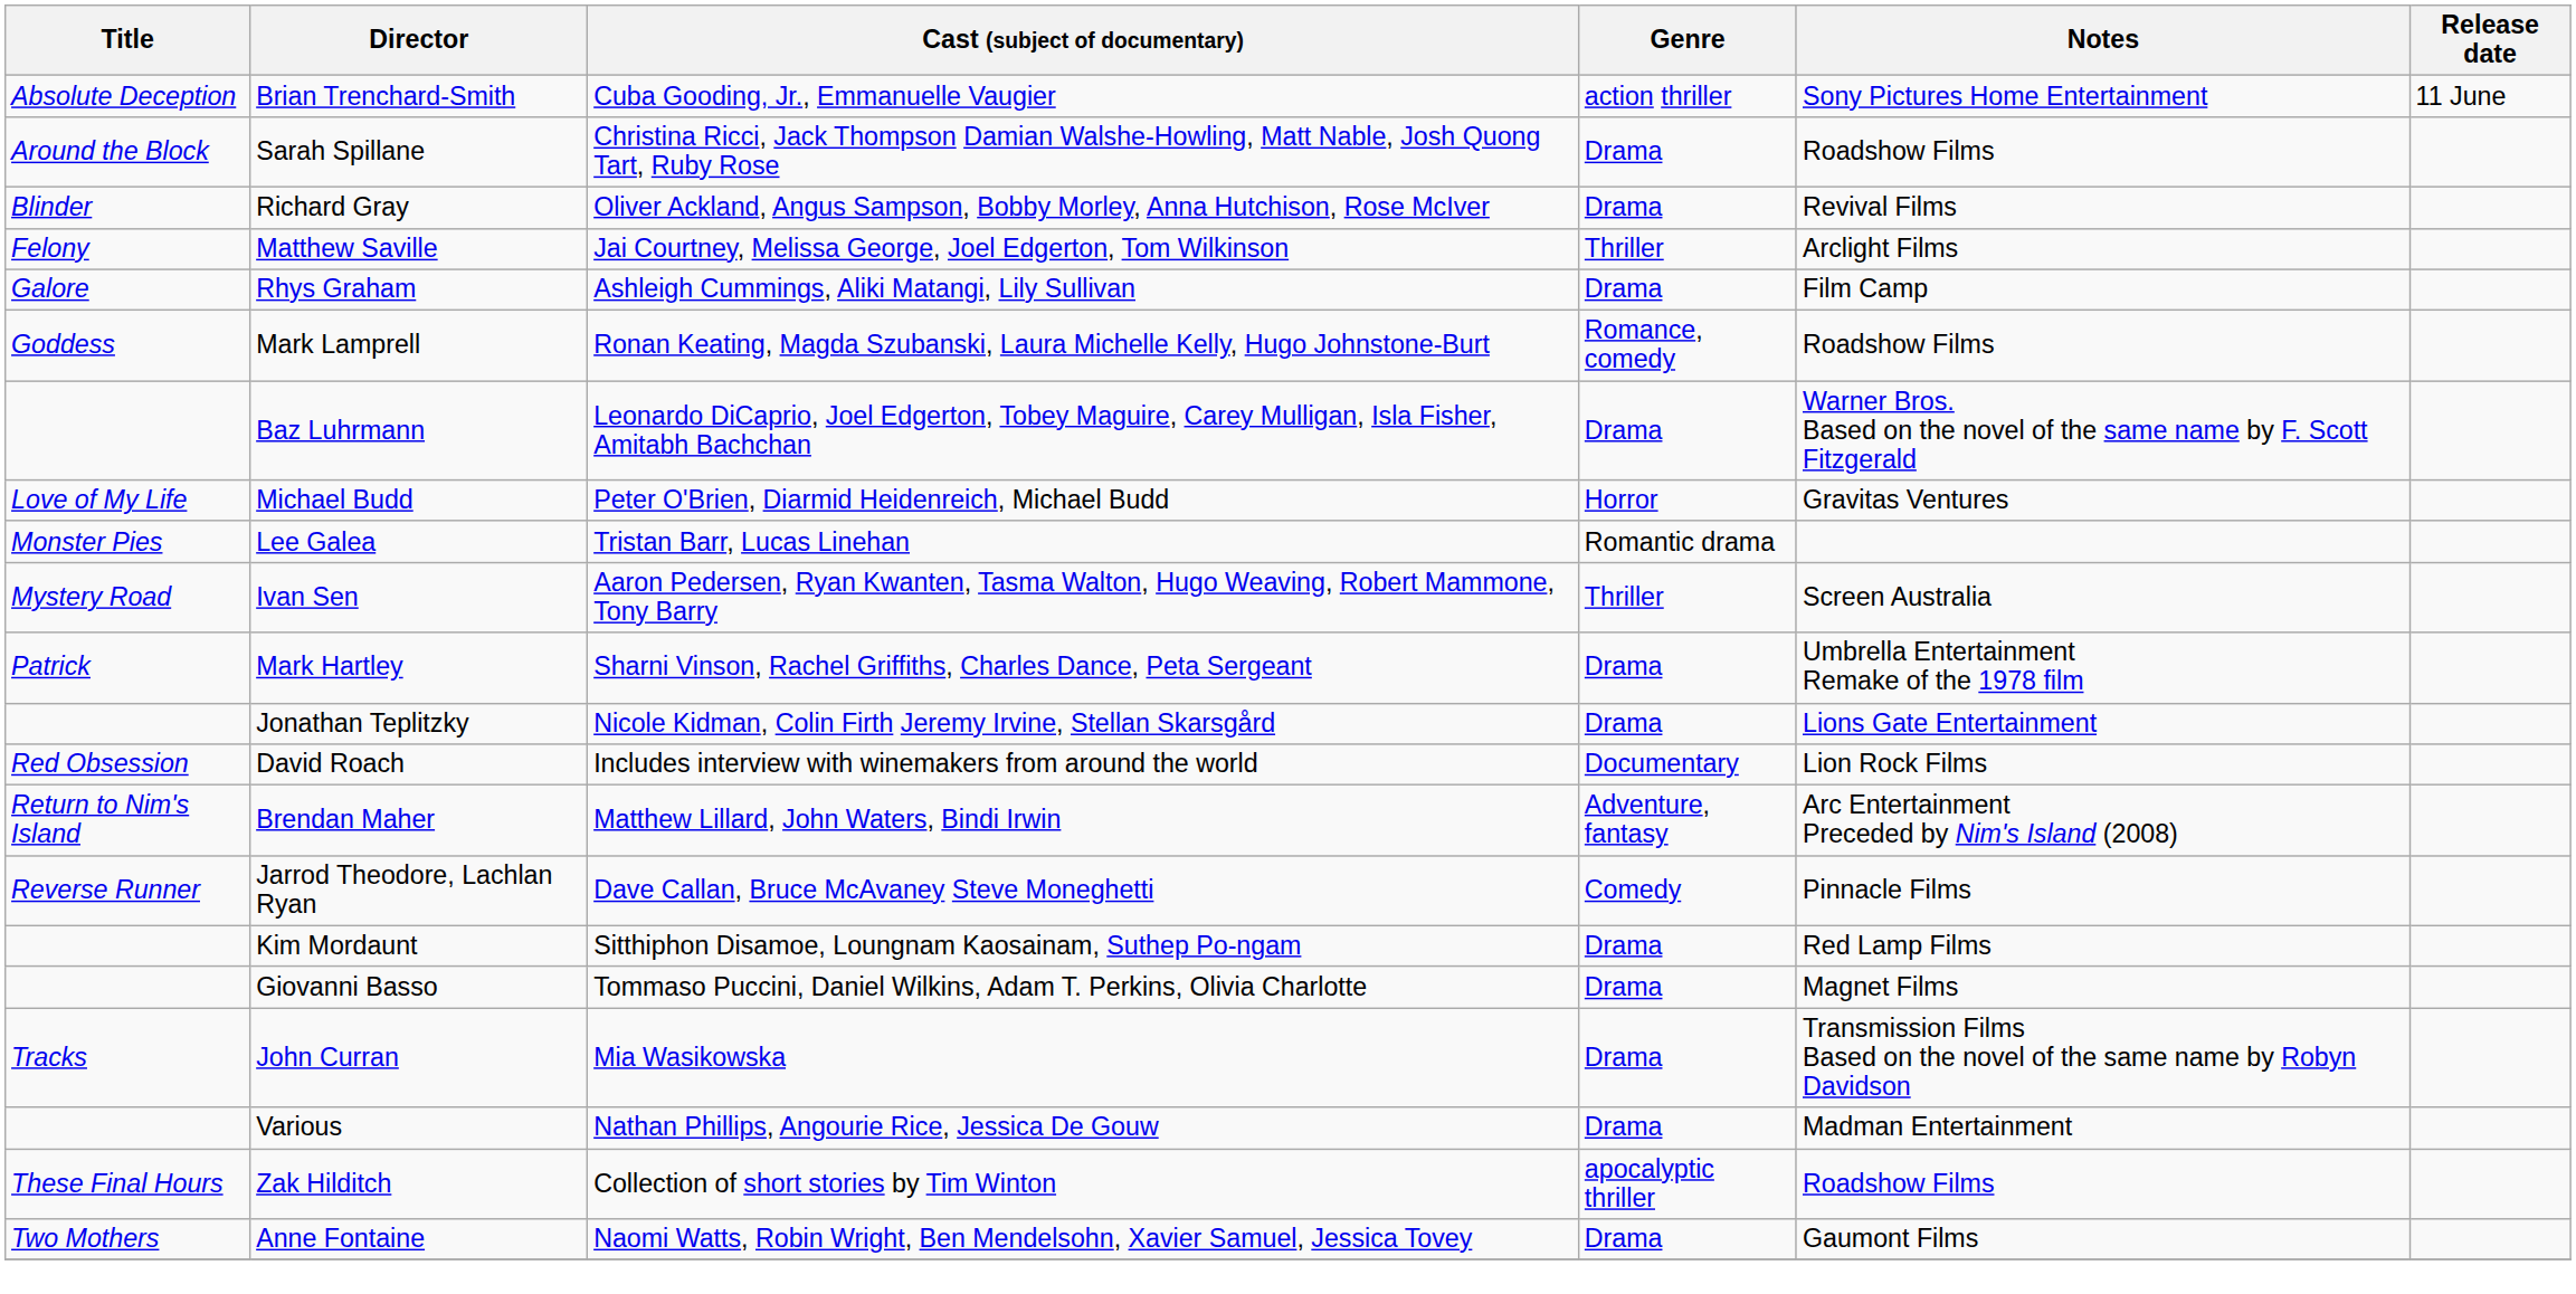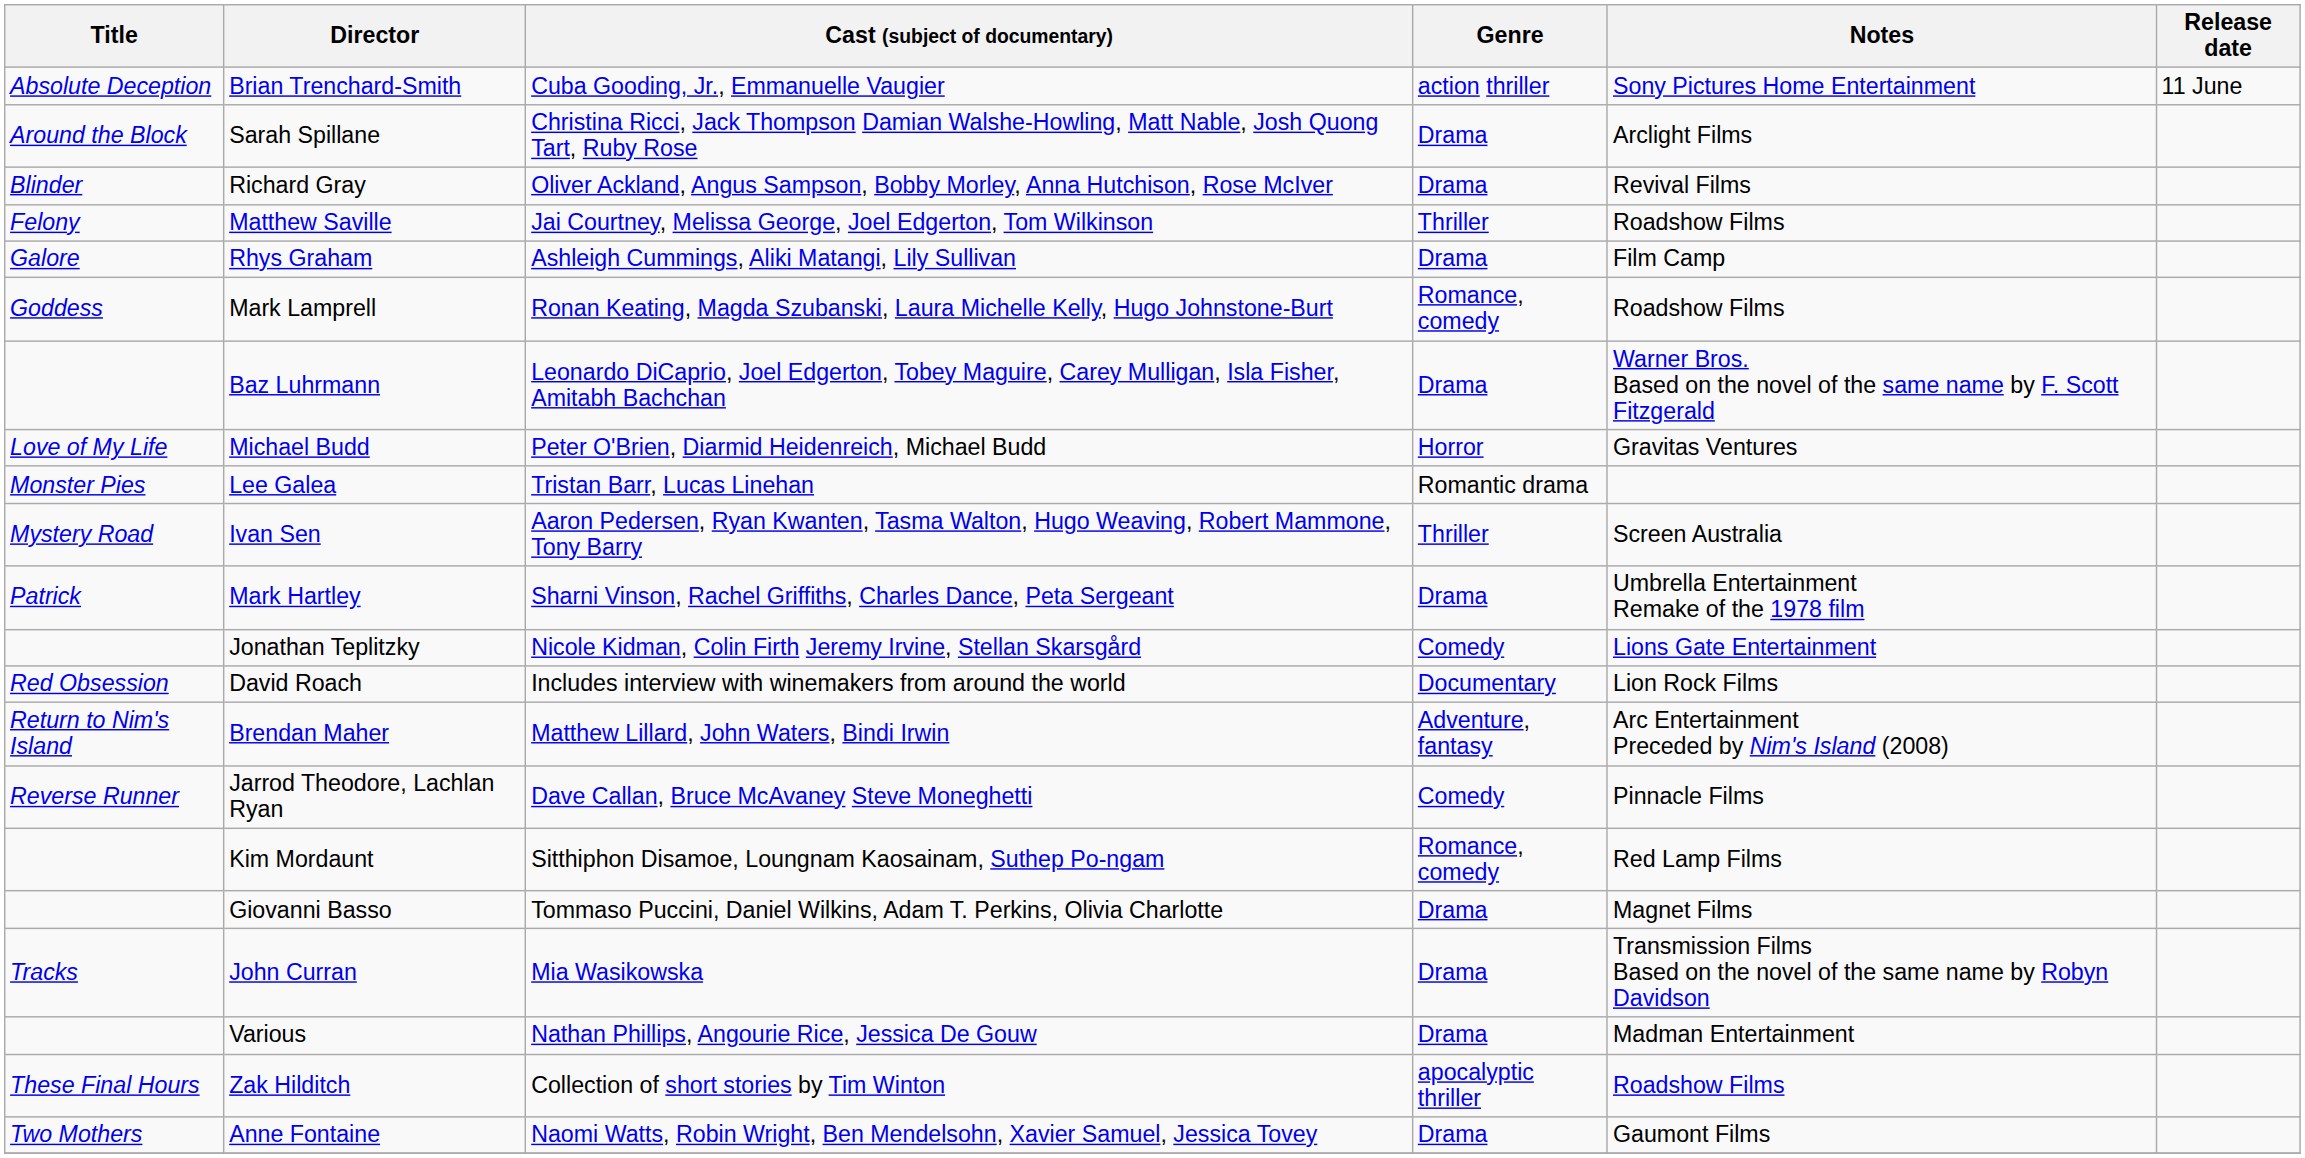Sarah Spillane | Notes: Roadshow Films -> Arclight Films
Matthew Saville | Notes: Arclight Films -> Roadshow Films
Jonathan Teplitzky | Genre: Drama -> Comedy
Kim Mordaunt | Genre: Drama -> Romance, comedy
